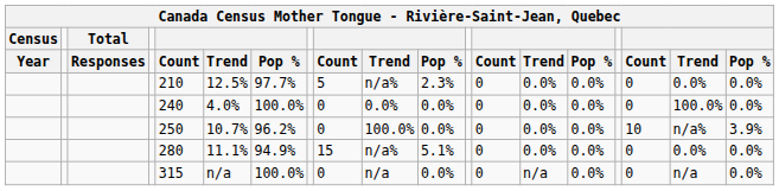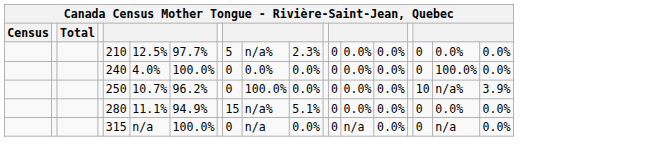- row: Year | Responses | Count | Trend | Pop % | Count | Trend | Pop % | Count | Trend | Pop % | Count | Trend | Pop %
